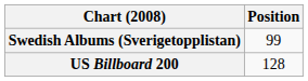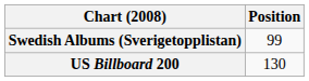US Billboard 200 | Position: 128 -> 130
